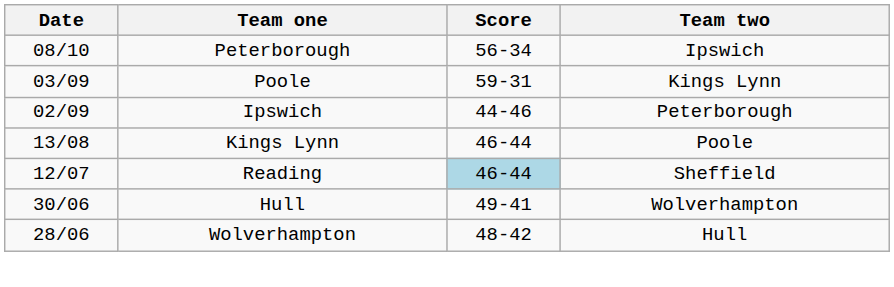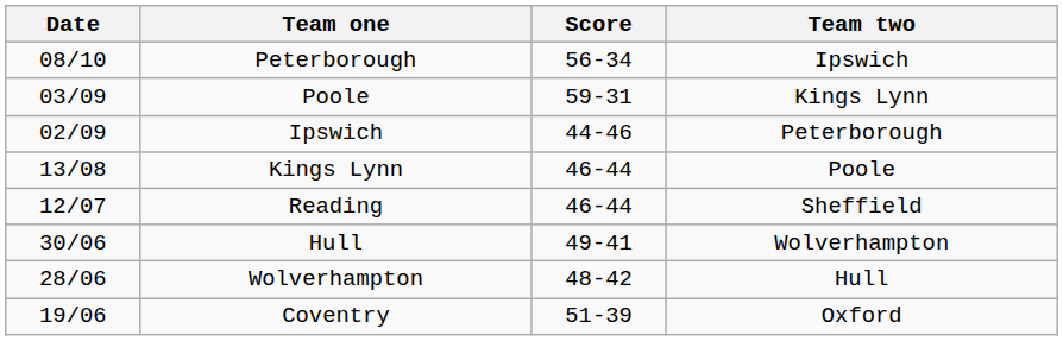Reading | Score: lightblue background -> no background
+ row: 19/06 | Coventry | 51-39 | Oxford
